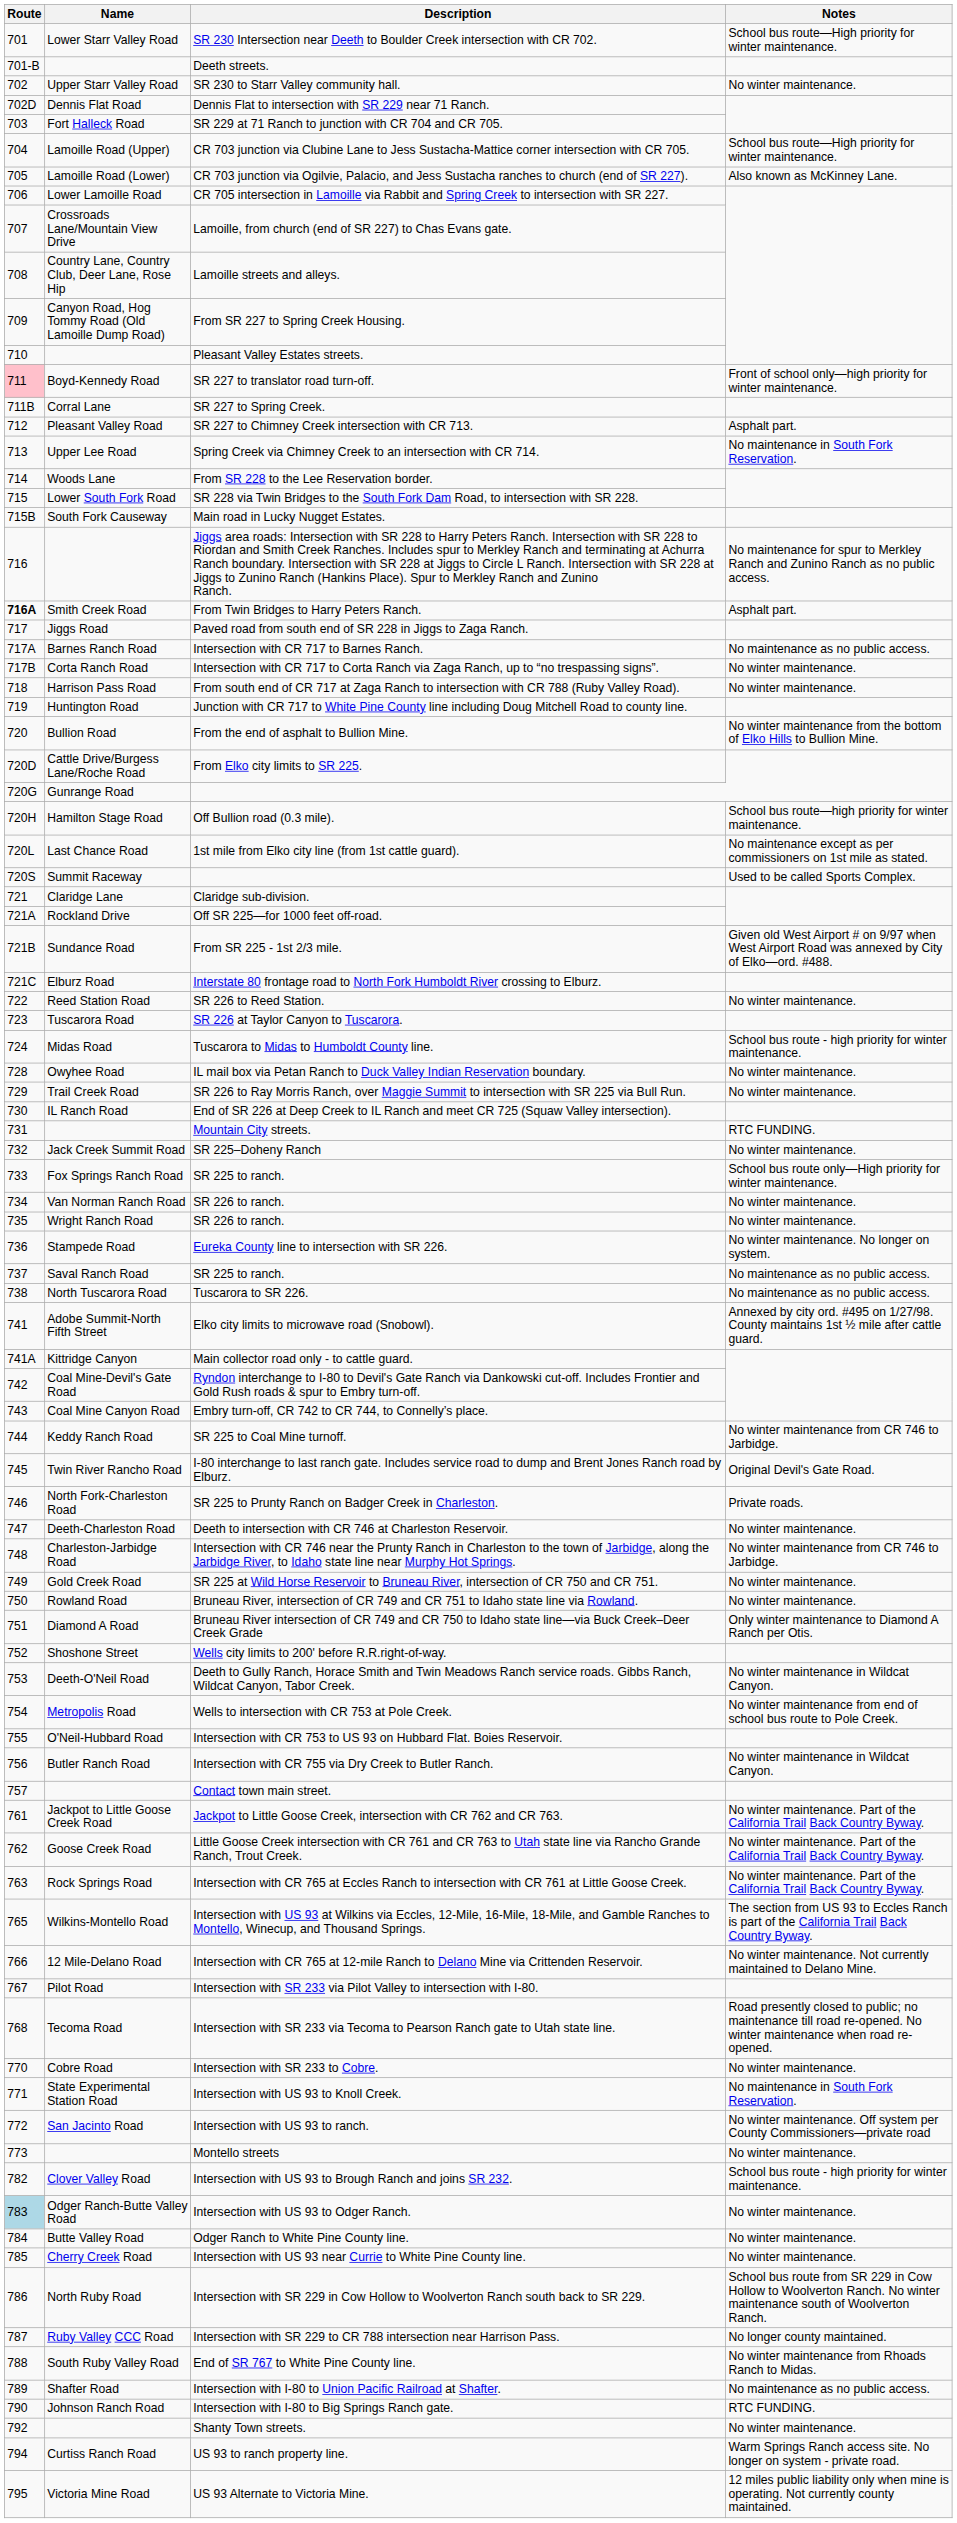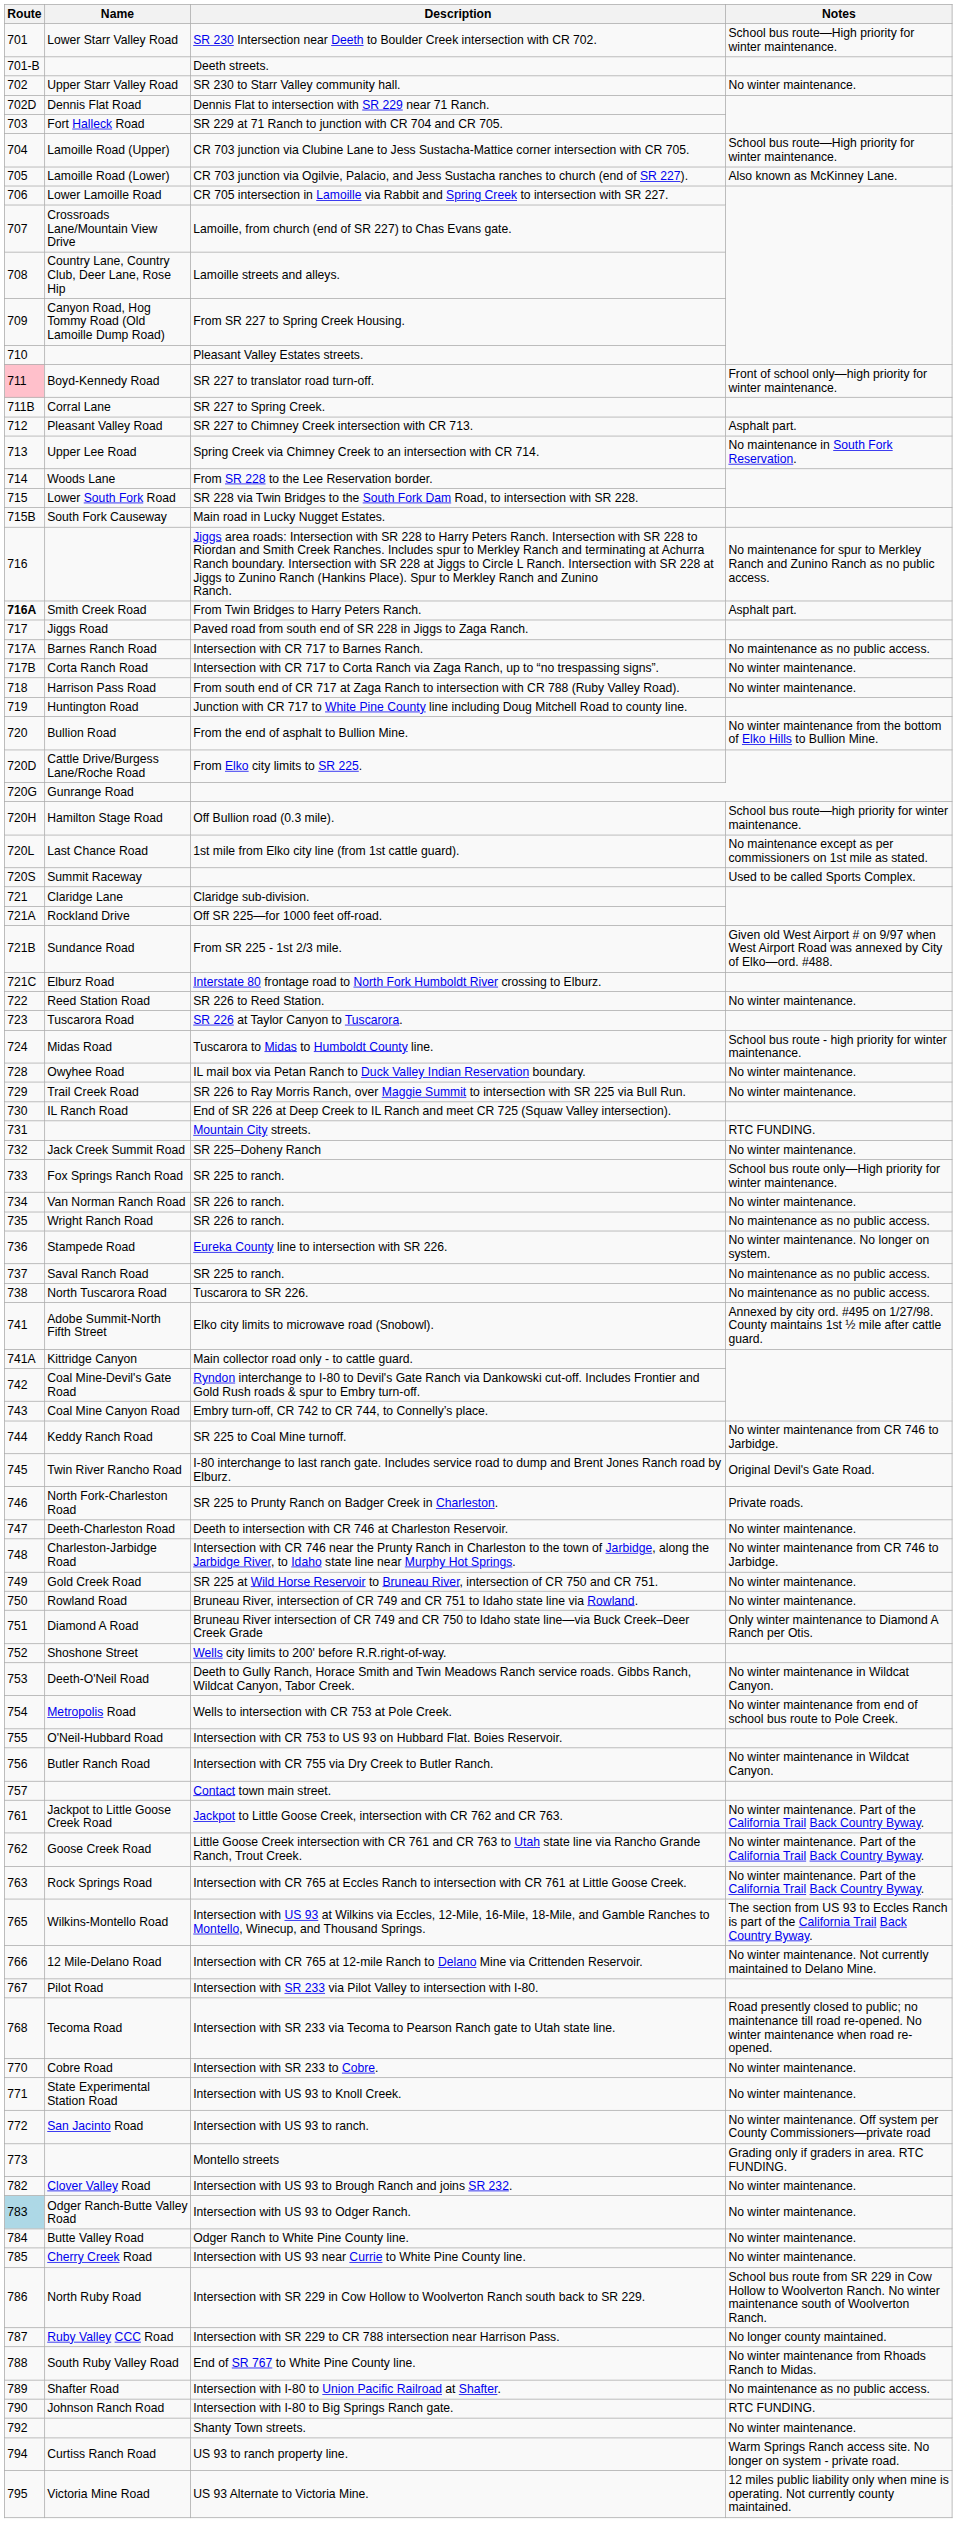Wright Ranch Road / SR 226 to ranch. | Notes: No winter maintenance. -> No maintenance as no public access.
Intersection with US 93 to Knoll Creek. | Notes: No maintenance in South Fork Reservation. -> No winter maintenance.
Montello streets | Notes: No winter maintenance. -> Grading only if graders in area. RTC FUNDING.
Intersection with US 93 to Brough Ranch and joins SR 232. | Notes: School bus route - high priority for winter maintenance. -> No winter maintenance.
